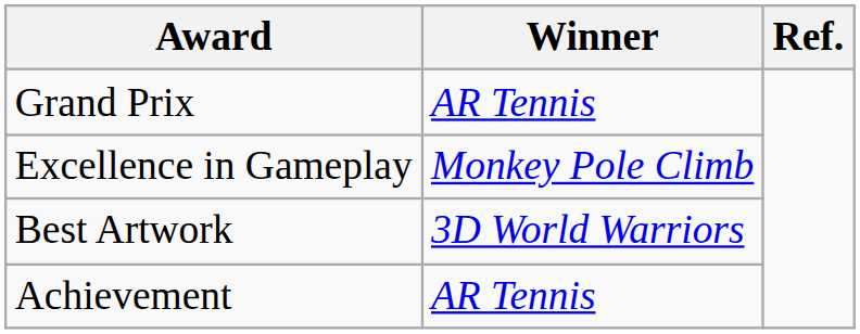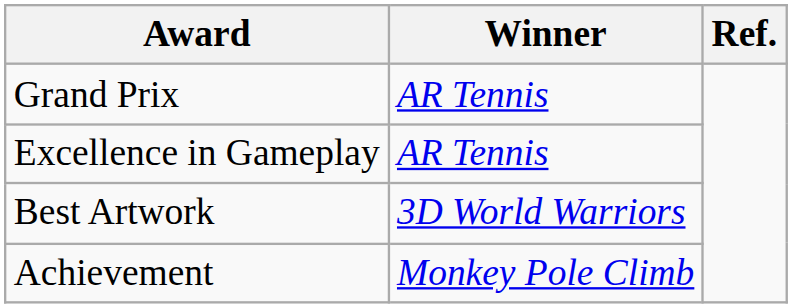Excellence in Gameplay | Winner: Monkey Pole Climb -> AR Tennis
Achievement | Winner: AR Tennis -> Monkey Pole Climb
